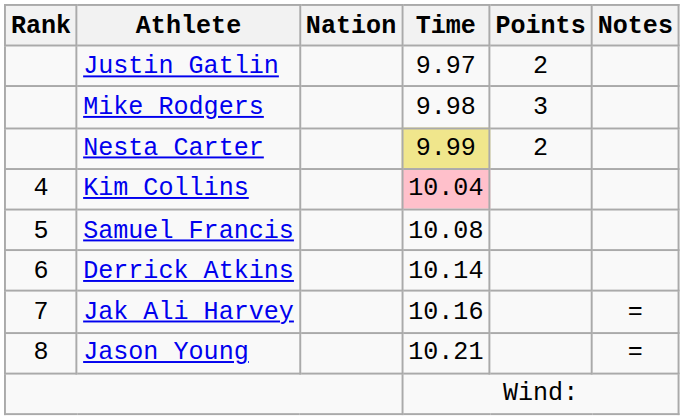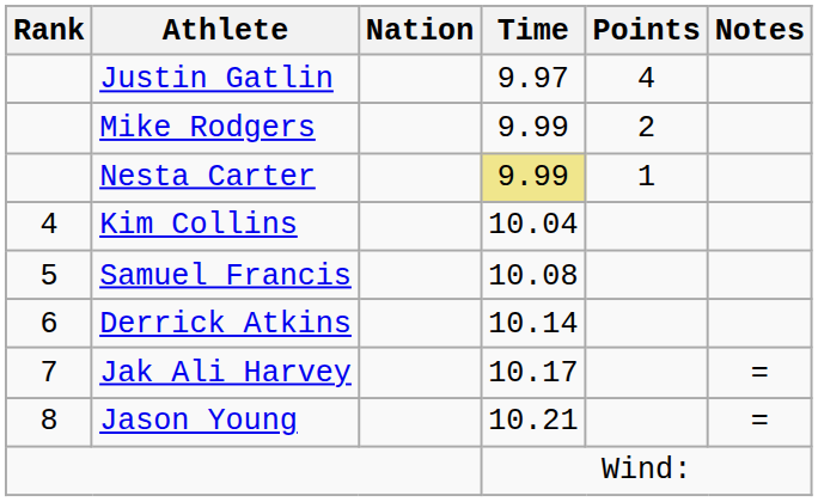Justin Gatlin | Points: 2 -> 4
Mike Rodgers | Time: 9.98 -> 9.99
Mike Rodgers | Points: 3 -> 2
Nesta Carter | Points: 2 -> 1
Kim Collins | Time: pink background -> no background
Jak Ali Harvey | Time: 10.16 -> 10.17
